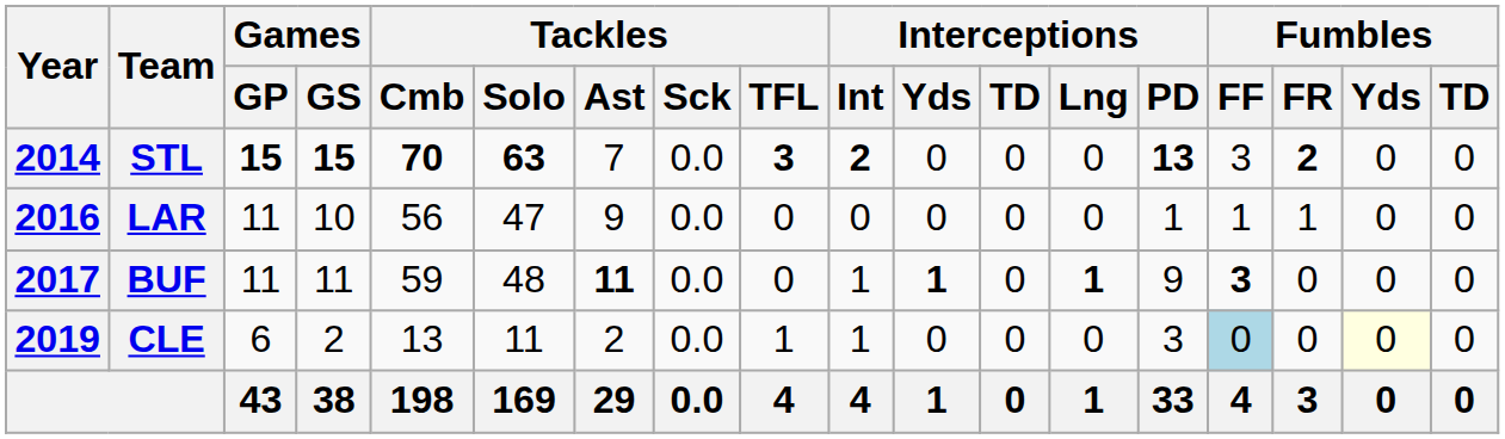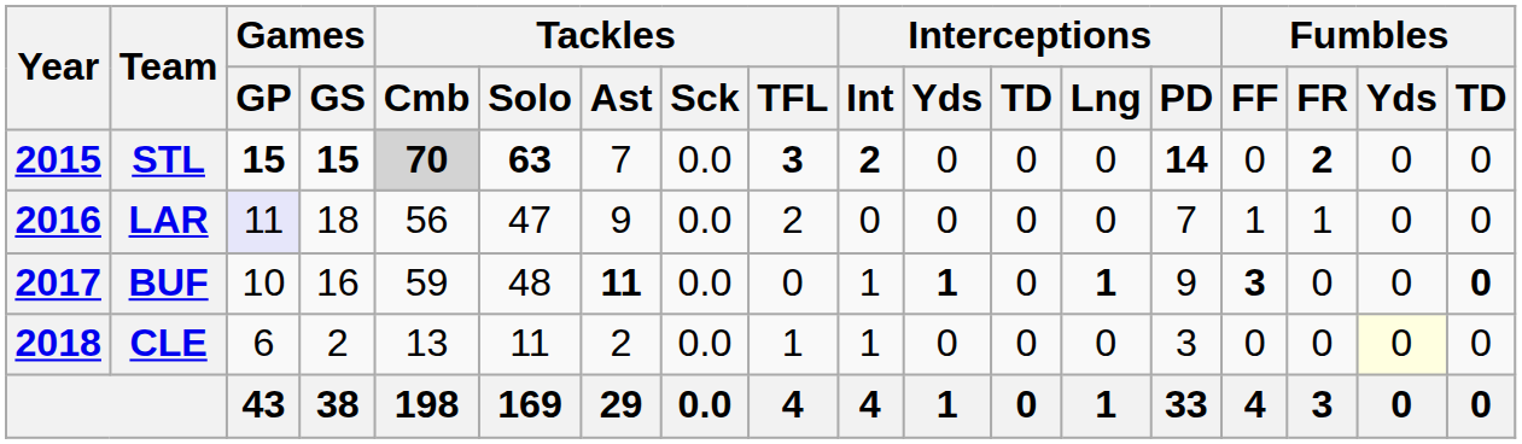STL | Year: 2014 -> 2015
STL | Tackles / Cmb: no background -> lightgrey background
STL | Interceptions / PD: 13 -> 14
STL | Fumbles / FF: 3 -> 0
LAR | Games / GP: no background -> lavender background
LAR | Games / GS: 10 -> 18
LAR | Tackles / TFL: 0 -> 2
LAR | Interceptions / PD: 1 -> 7
BUF | Games / GP: 11 -> 10
BUF | Games / GS: 11 -> 16
BUF | Fumbles / TD: normal -> bold
CLE | Year: 2019 -> 2018
CLE | Fumbles / FF: lightblue background -> no background
